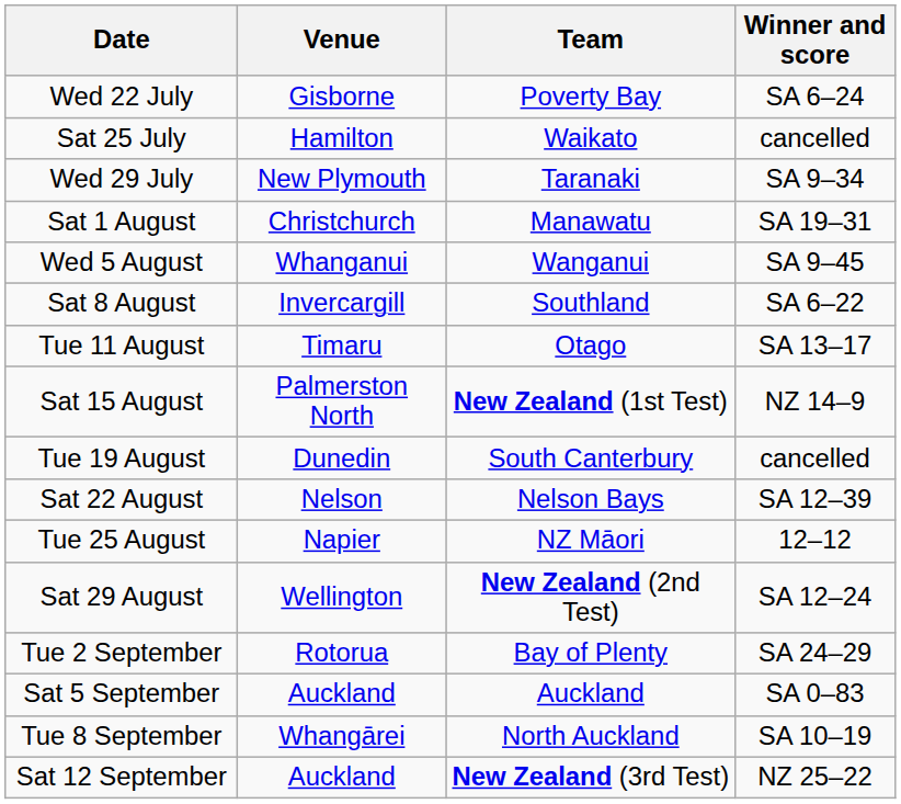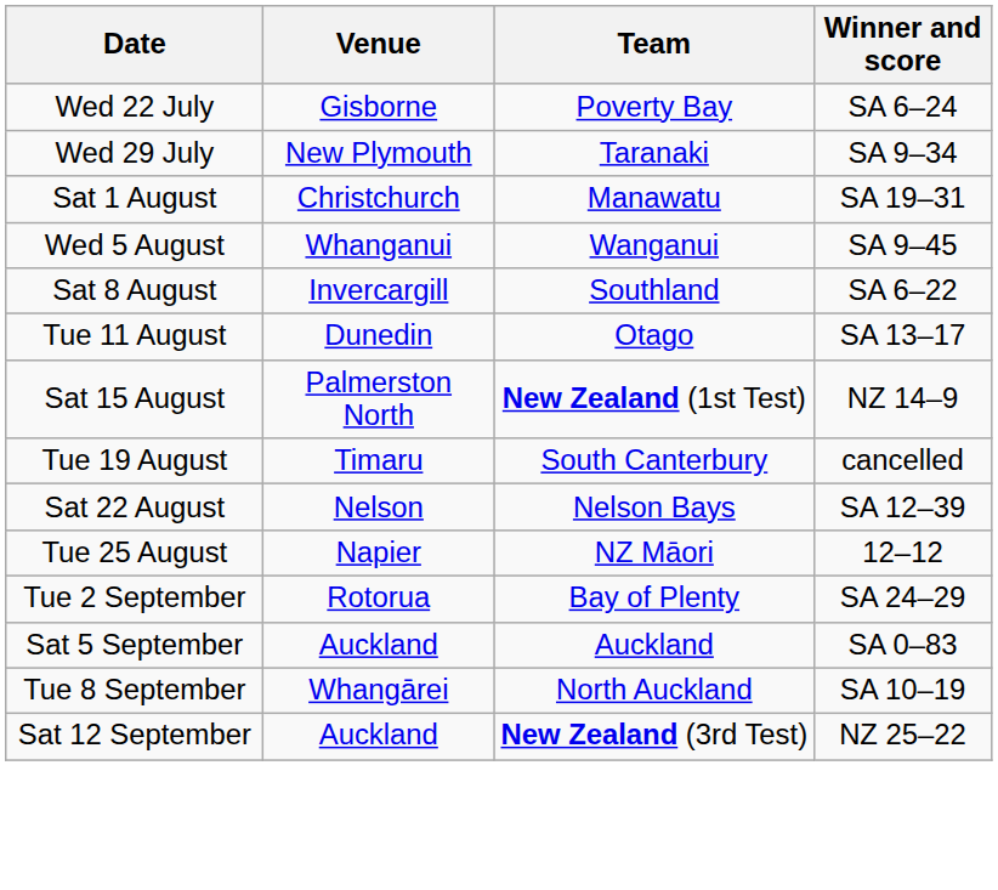- row: Sat 25 July | Hamilton | Waikato | cancelled
Tue 11 August | Venue: Timaru -> Dunedin
Tue 19 August | Venue: Dunedin -> Timaru
- row: Sat 29 August | Wellington | New Zealand (2nd Test) | SA 12–24
